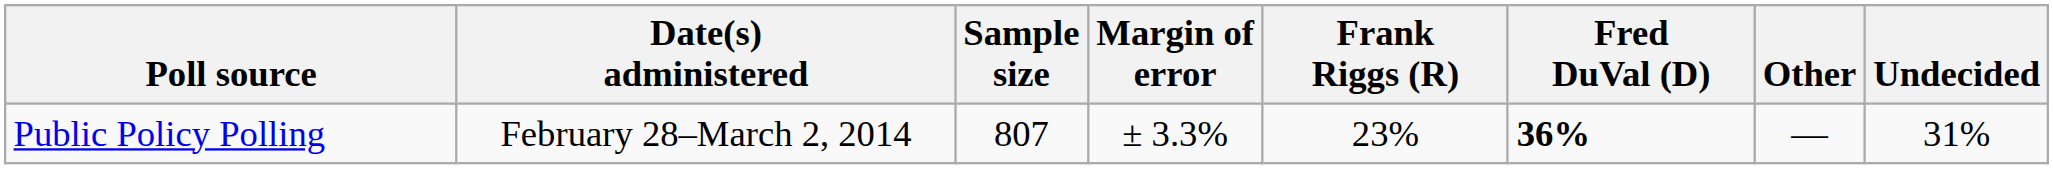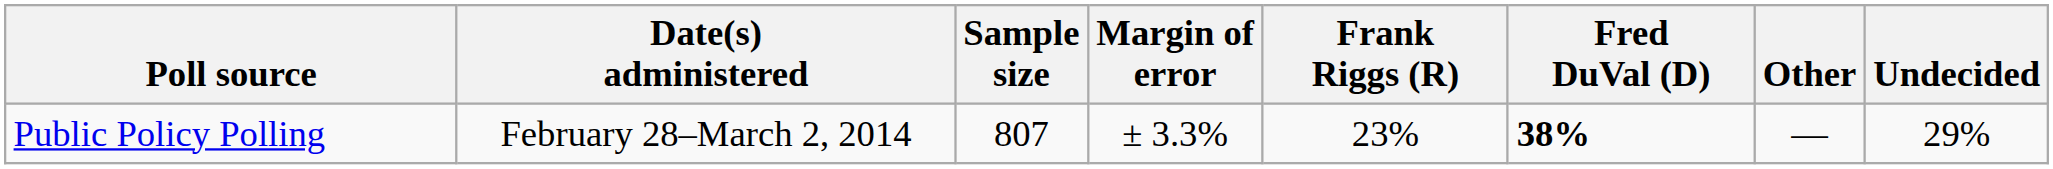Public Policy Polling | Fred DuVal (D): 36% -> 38%
Public Policy Polling | Undecided: 31% -> 29%
